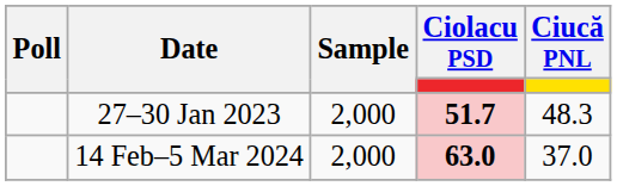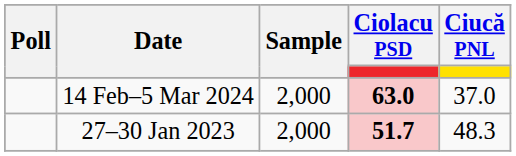rows swapped: 14 Feb–5 Mar 2024 <-> 27–30 Jan 2023
